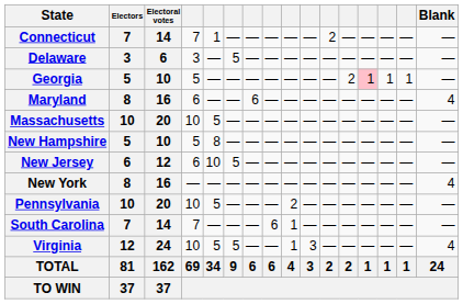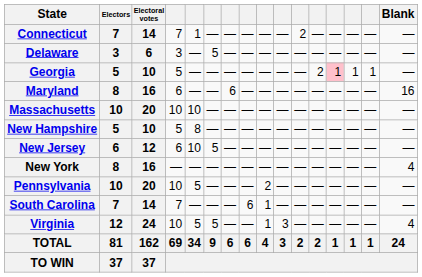Maryland | Blank: 4 -> 16
Massachusetts | column 5: 5 -> 10
